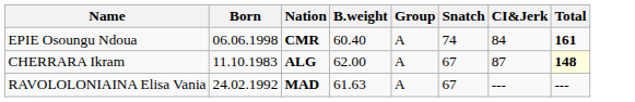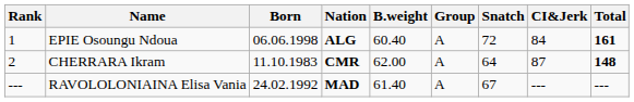+ column: Rank | 1 | 2 | ---
EPIE Osoungu Ndoua | Nation: CMR -> ALG
EPIE Osoungu Ndoua | Snatch: 74 -> 72
CHERRARA Ikram | Nation: ALG -> CMR
CHERRARA Ikram | Snatch: 67 -> 64
CHERRARA Ikram | Total: lightyellow background -> no background
RAVOLOLONIAINA Elisa Vania | B.weight: 61.63 -> 61.40
